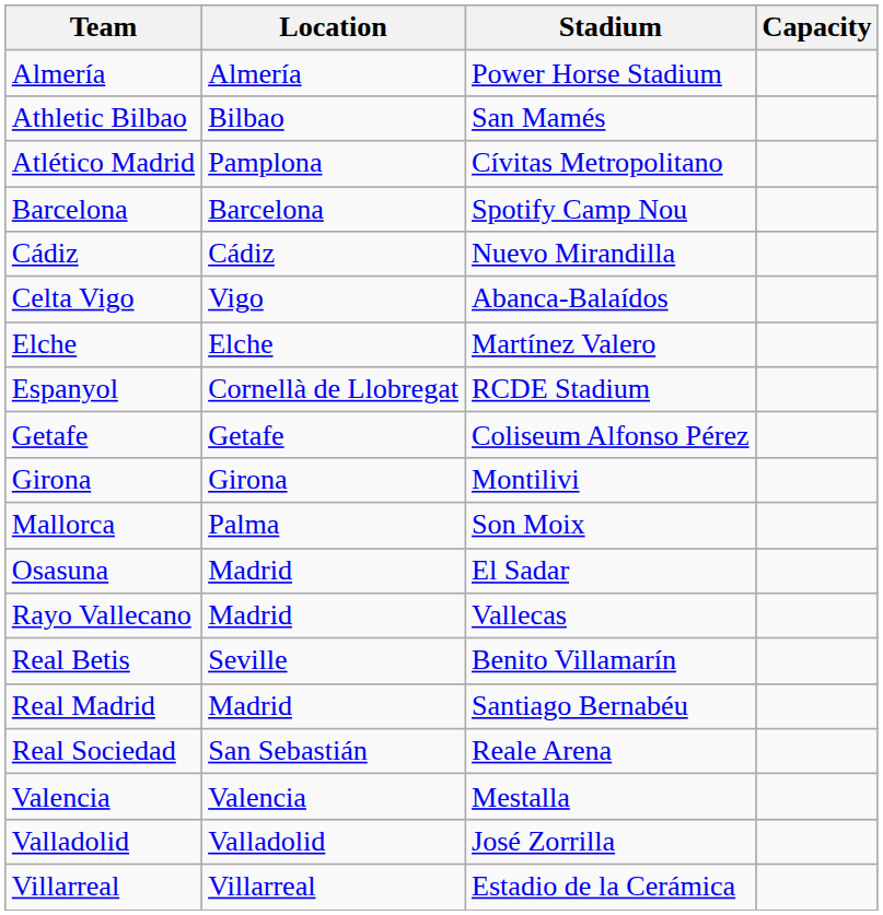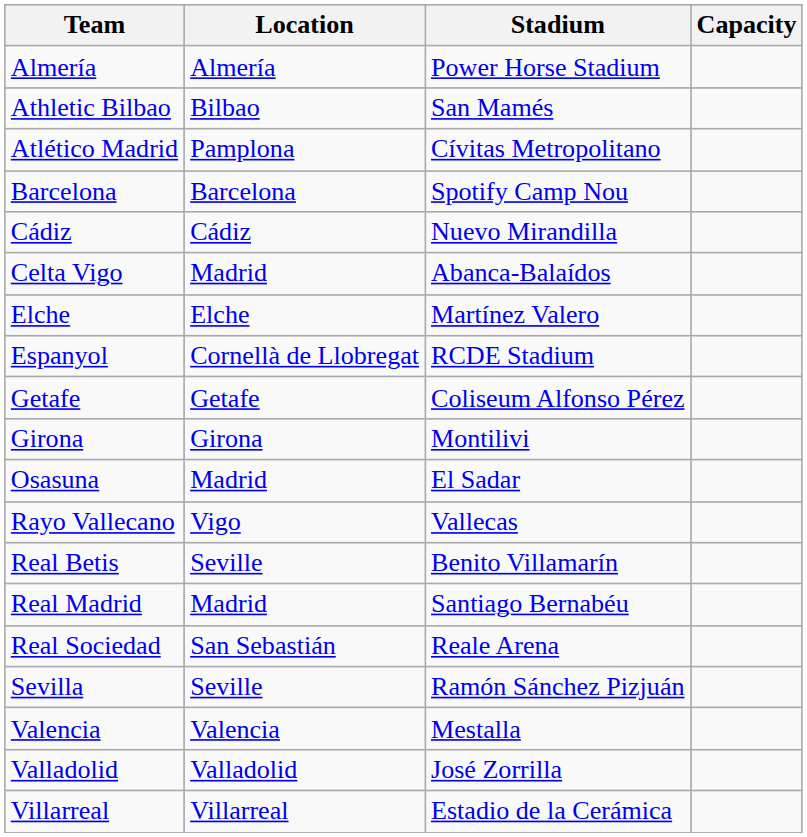Celta Vigo | Location: Vigo -> Madrid
- row: Mallorca | Palma | Son Moix
Rayo Vallecano | Location: Madrid -> Vigo
+ row: Sevilla | Seville | Ramón Sánchez Pizjuán
